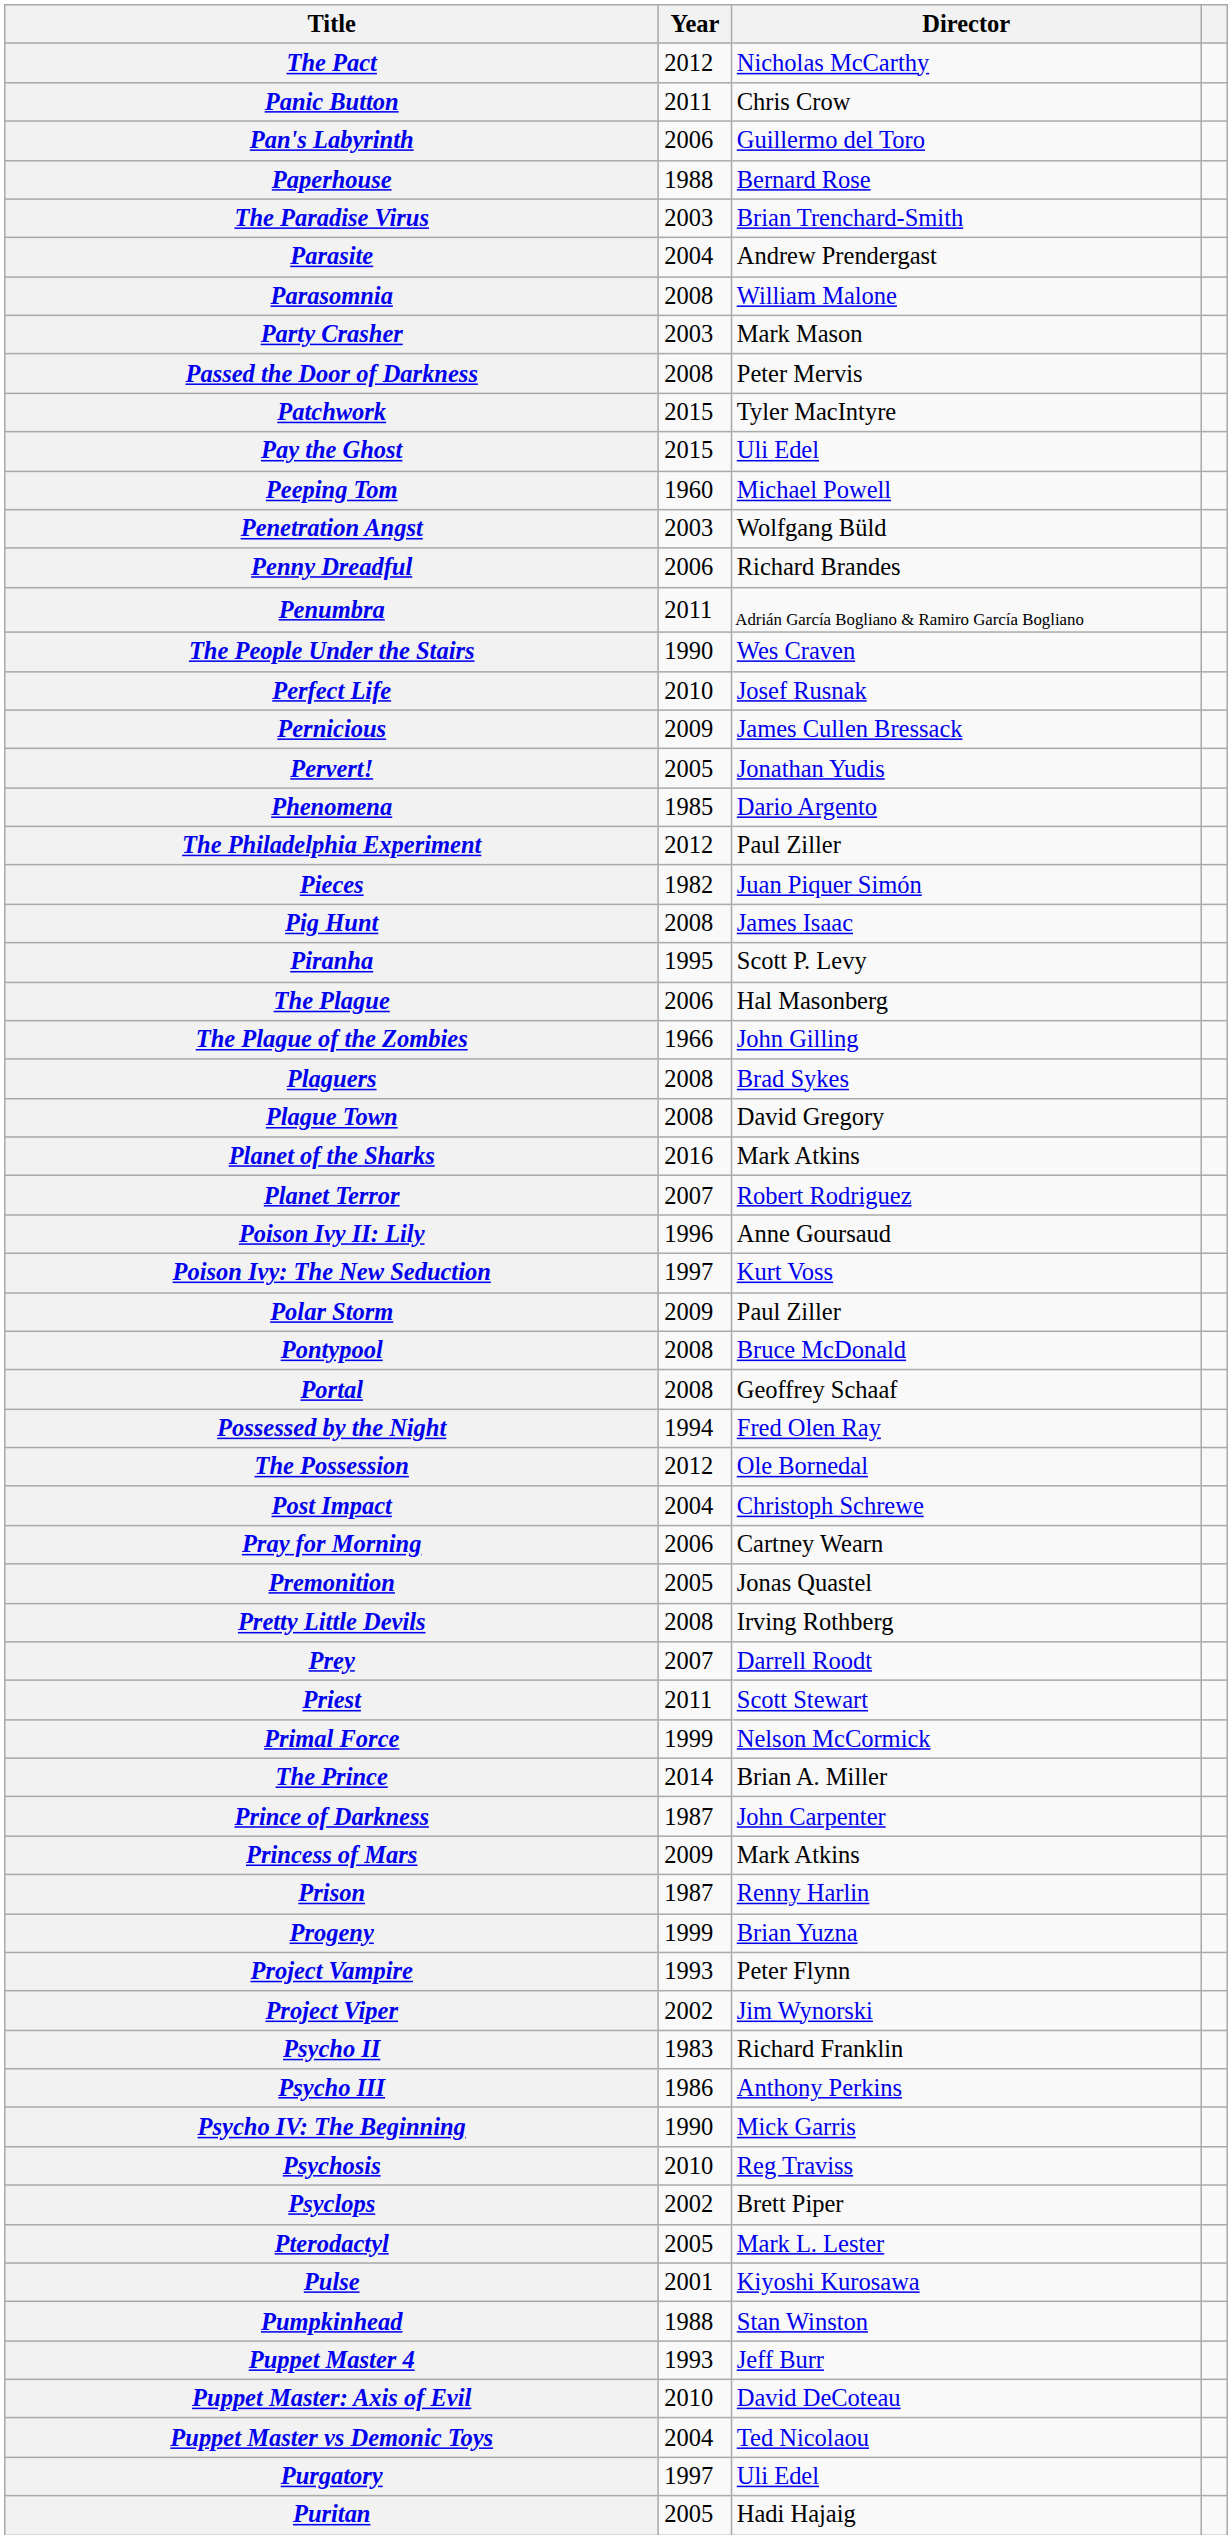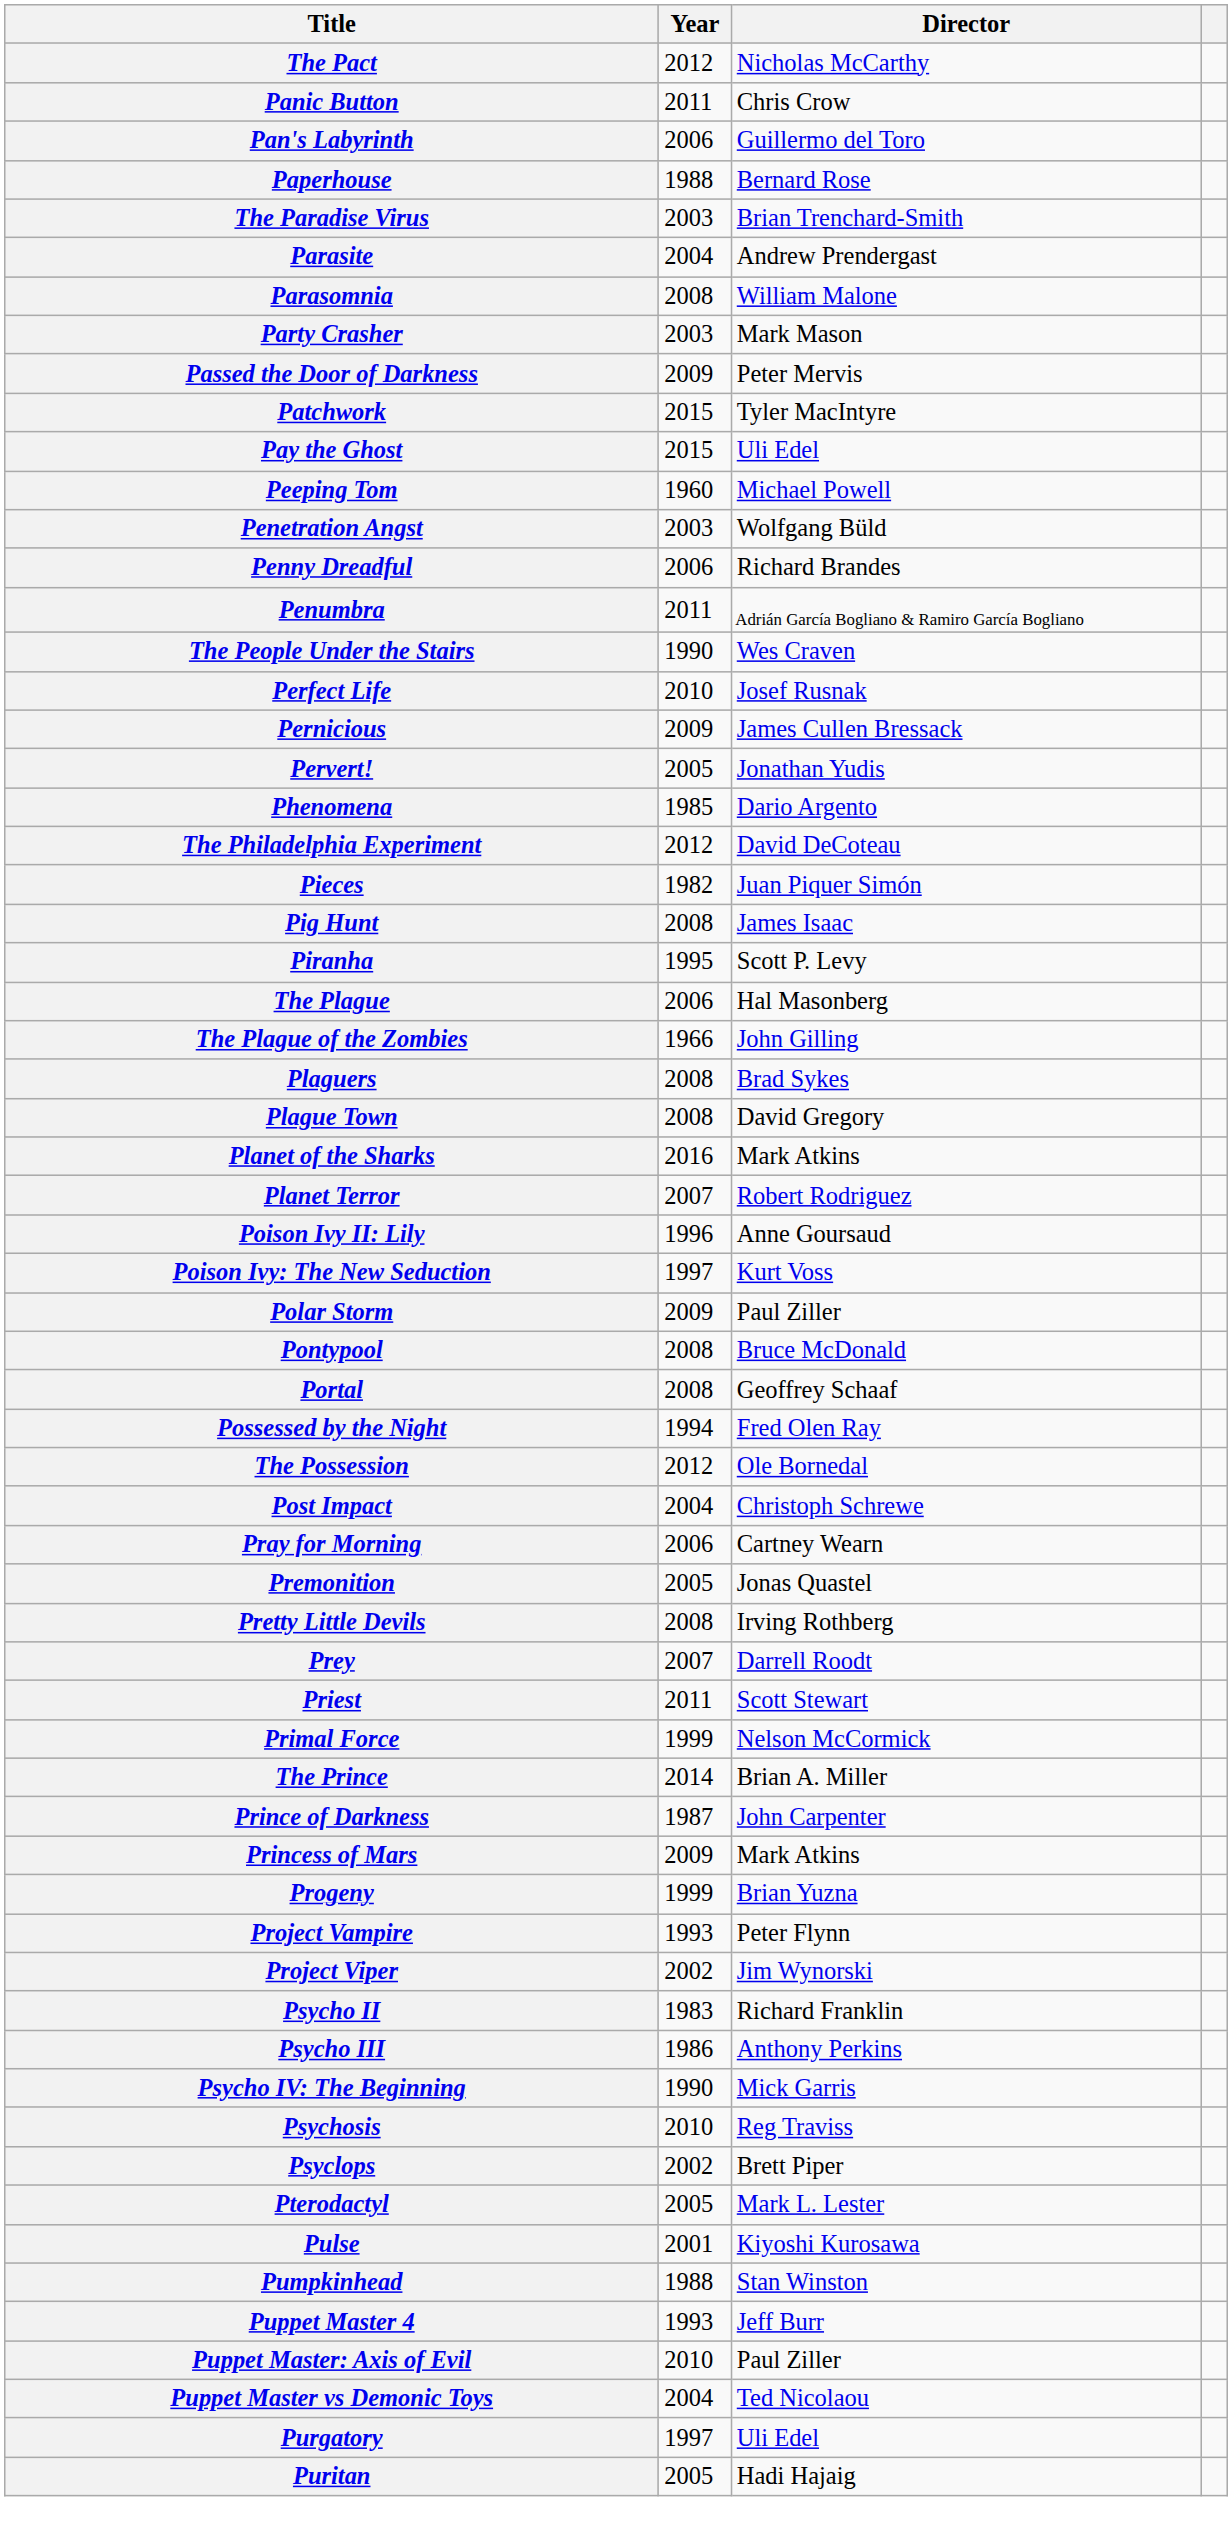Passed the Door of Darkness | Year: 2008 -> 2009
The Philadelphia Experiment | Director: Paul Ziller -> David DeCoteau
- row: Prison | 1987 | Renny Harlin
Puppet Master: Axis of Evil | Director: David DeCoteau -> Paul Ziller
